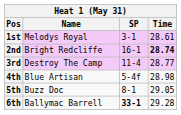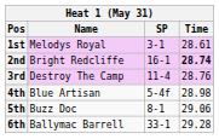3rd | Time: 28.77 -> 28.76
5th | Time: 29.05 -> 29.06
6th | SP: bold -> normal
